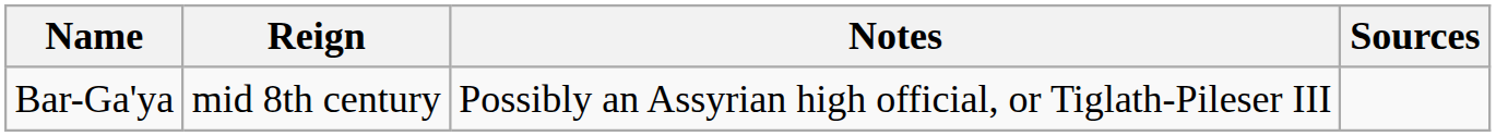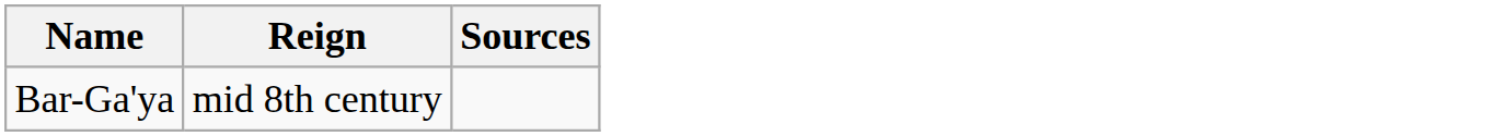- column: Notes | Possibly an Assyrian high official, or Tiglath-Pileser III
